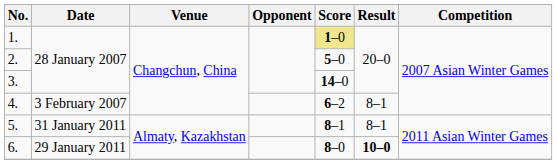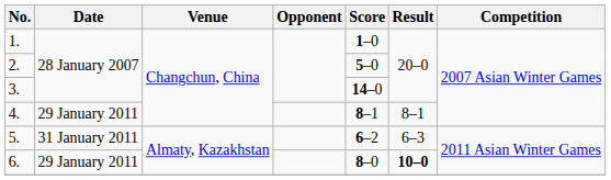1. | Score: khaki background -> no background
4. | Date: 3 February 2007 -> 29 January 2011
4. | Score: 6–2 -> 8–1
5. | Score: 8–1 -> 6–2
5. | Result: 8–1 -> 6–3
